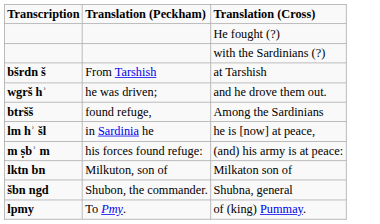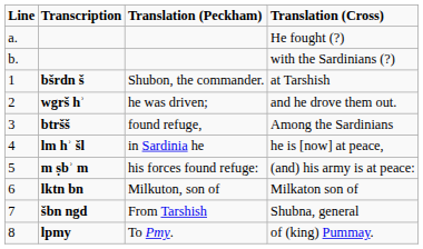+ column: Line | a. | b. | 1 | 2 | 3 | 4 | 5 | 6 | 7 | 8
at Tarshish | Translation (Peckham): From Tarshish -> Shubon, the commander.
Shubna, general | Translation (Peckham): Shubon, the commander. -> From Tarshish
